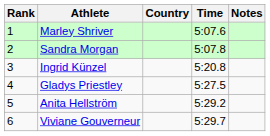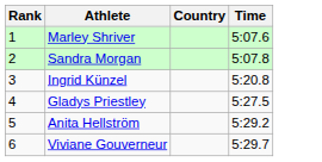- column: Notes
